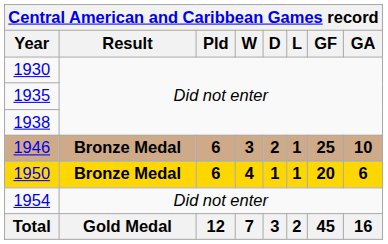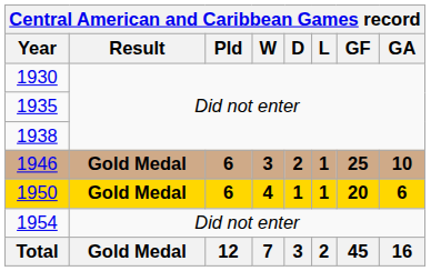1946 | Result: Bronze Medal -> Gold Medal
1950 | Result: Bronze Medal -> Gold Medal
